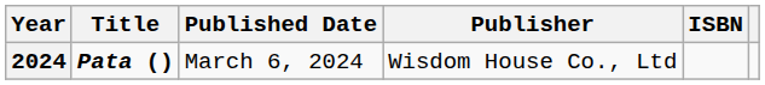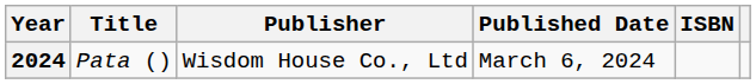columns swapped: Publisher <-> Published Date
2024 | Title: bold -> normal
